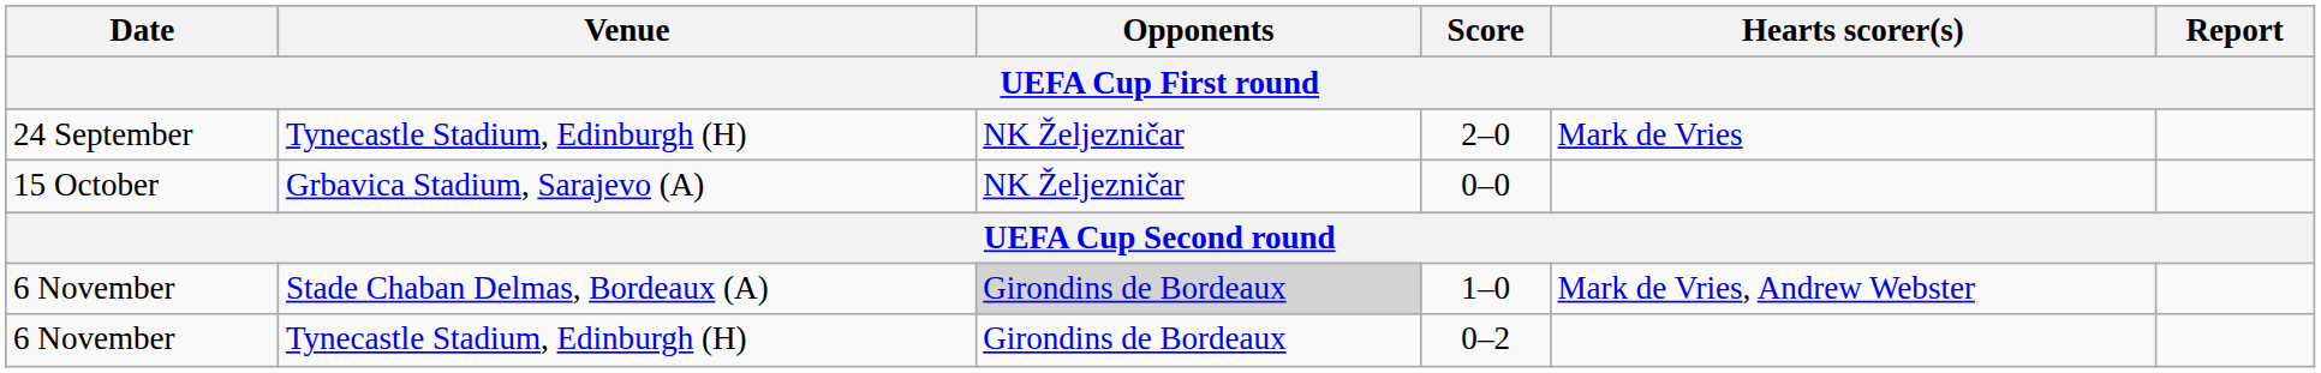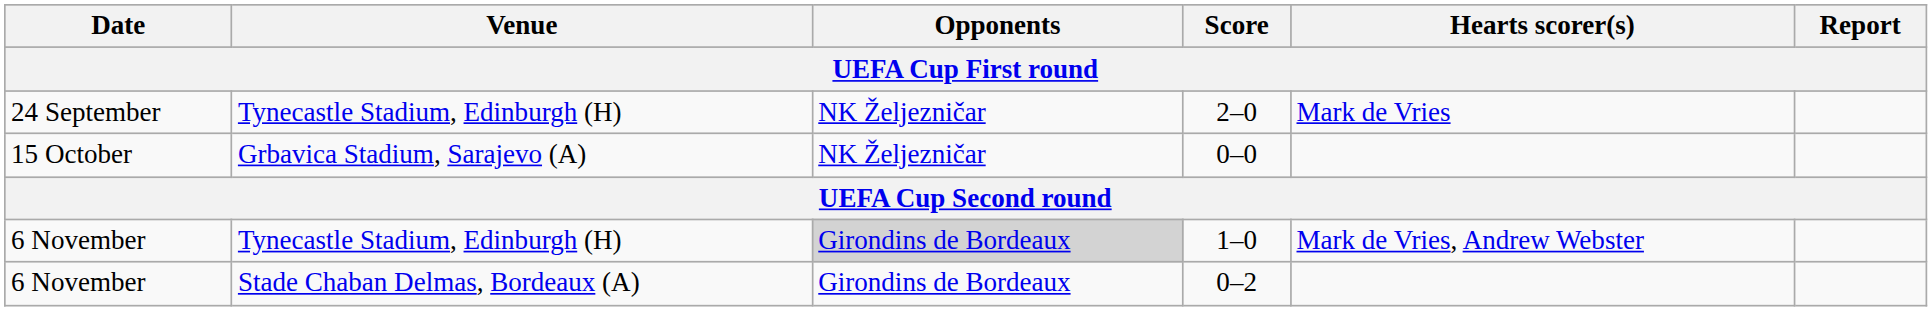1–0 | Venue: Stade Chaban Delmas, Bordeaux (A) -> Tynecastle Stadium, Edinburgh (H)
0–2 | Venue: Tynecastle Stadium, Edinburgh (H) -> Stade Chaban Delmas, Bordeaux (A)
